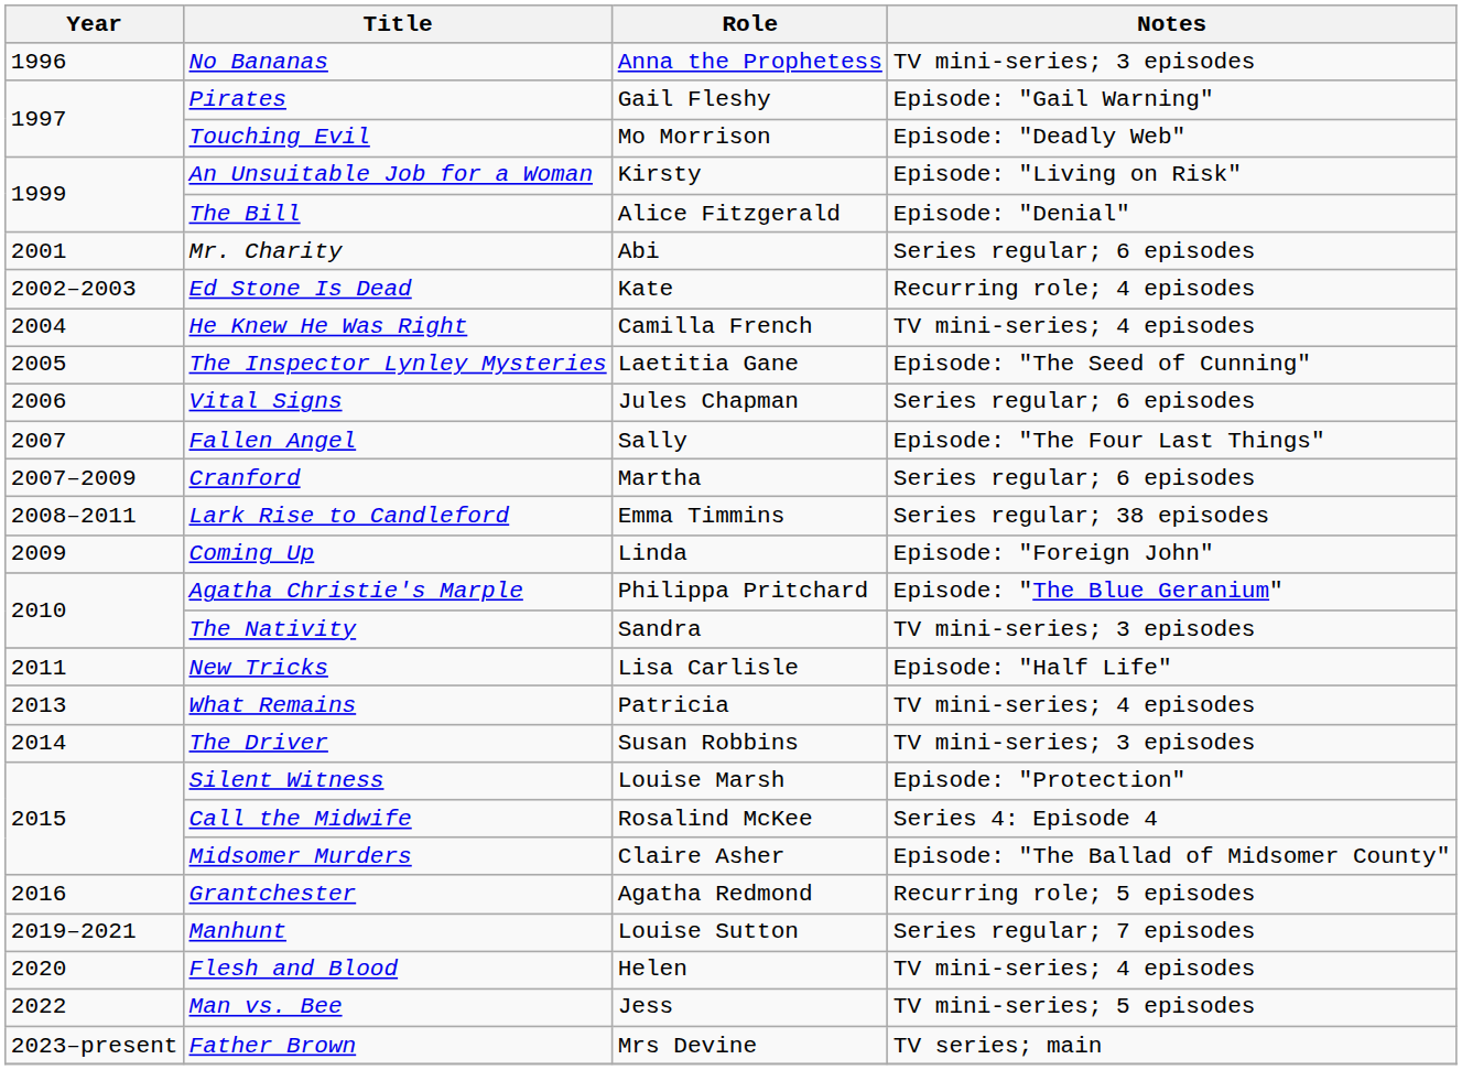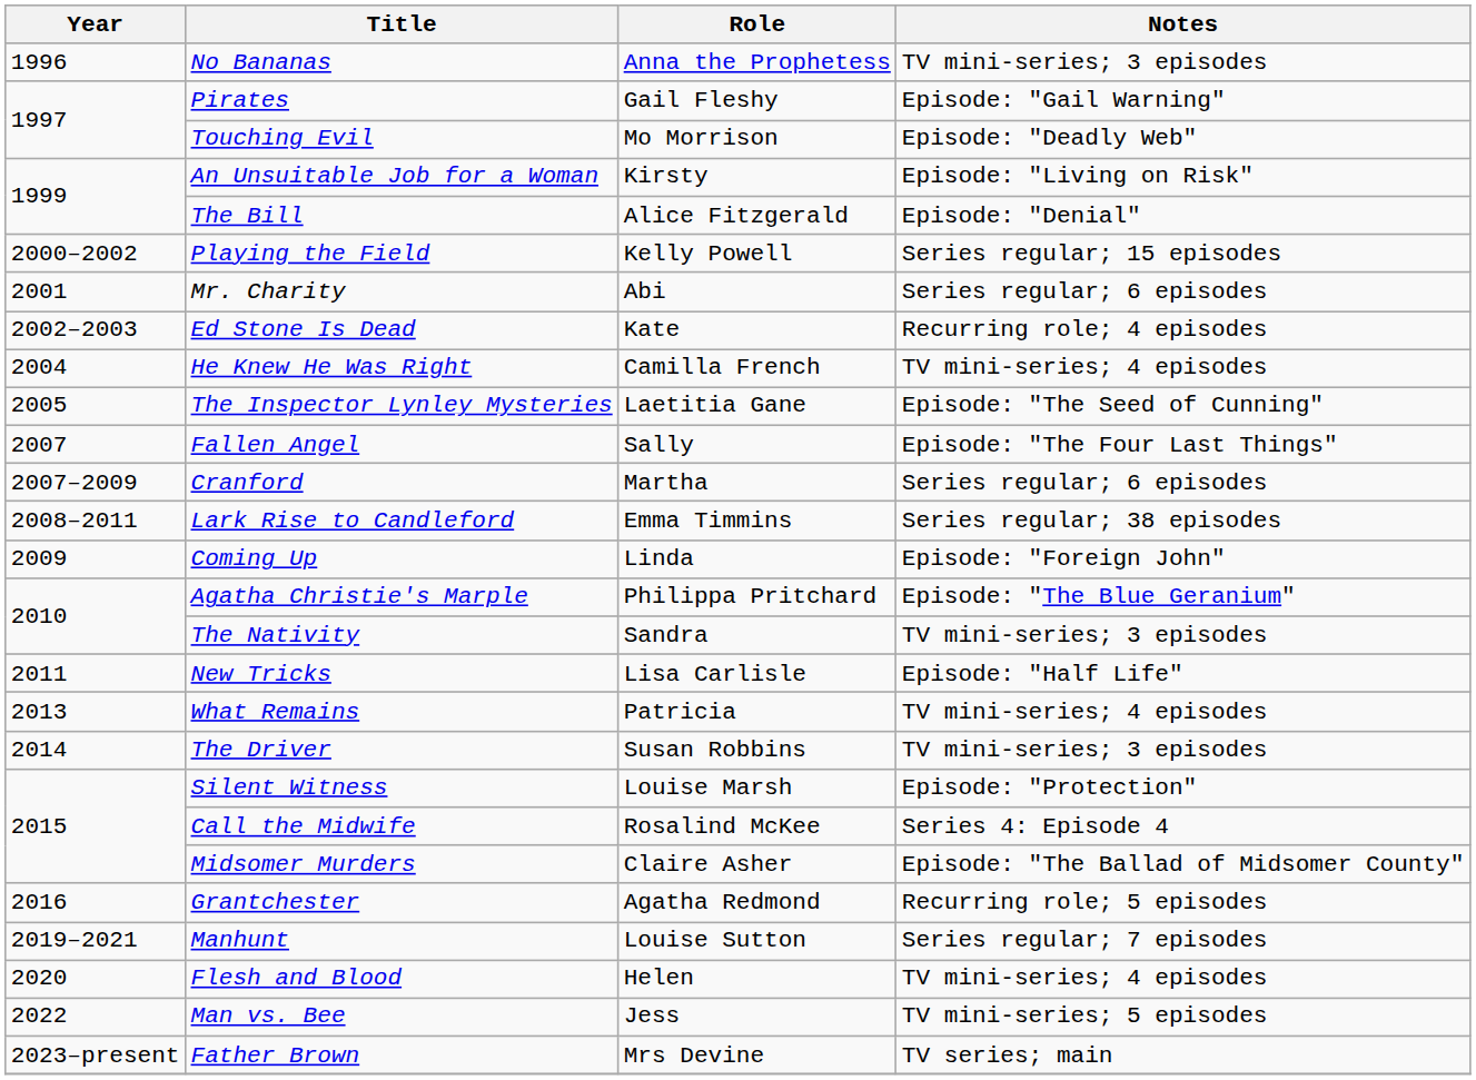+ row: 2000–2002 | Playing the Field | Kelly Powell | Series regular; 15 episodes
- row: 2006 | Vital Signs | Jules Chapman | Series regular; 6 episodes
